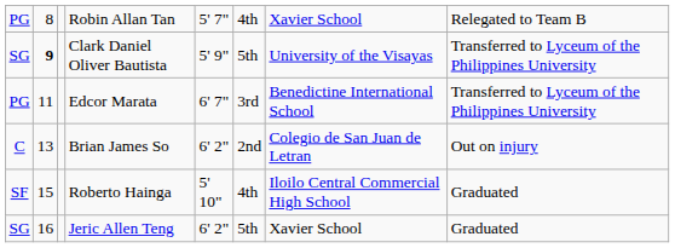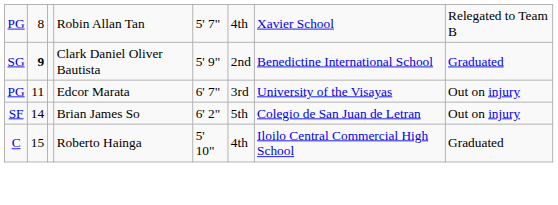Clark Daniel Oliver Bautista | column 6: 5th -> 2nd
Clark Daniel Oliver Bautista | column 7: University of the Visayas -> Benedictine International School
Clark Daniel Oliver Bautista | column 8: Transferred to Lyceum of the Philippines University -> Graduated
Edcor Marata | column 7: Benedictine International School -> University of the Visayas
Edcor Marata | column 8: Transferred to Lyceum of the Philippines University -> Out on injury
Brian James So | column 1: C -> SF
Brian James So | column 2: 13 -> 14
Brian James So | column 6: 2nd -> 5th
Roberto Hainga | column 1: SF -> C
- row: SG | 16 | Jeric Allen Teng | 6' 2" | 5th | Xavier School | Graduated
